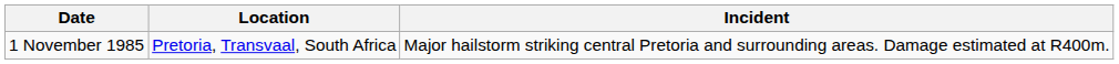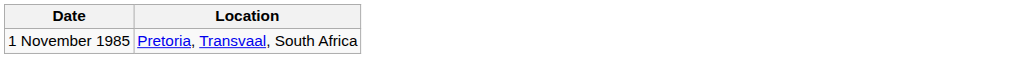- column: Incident | Major hailstorm striking central Pretoria and surrounding areas. Damage estimated at R400m.
